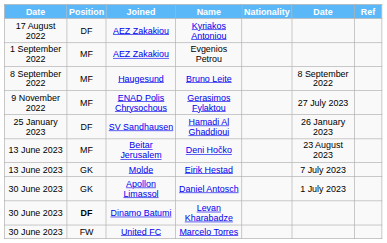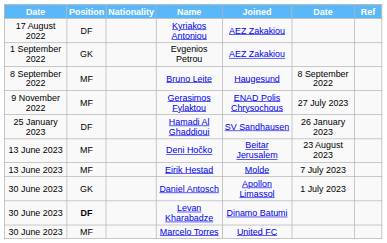columns swapped: Nationality <-> Joined
Evgenios Petrou | Position: MF -> GK
Eirik Hestad | Position: GK -> MF
Marcelo Torres | Position: FW -> MF
